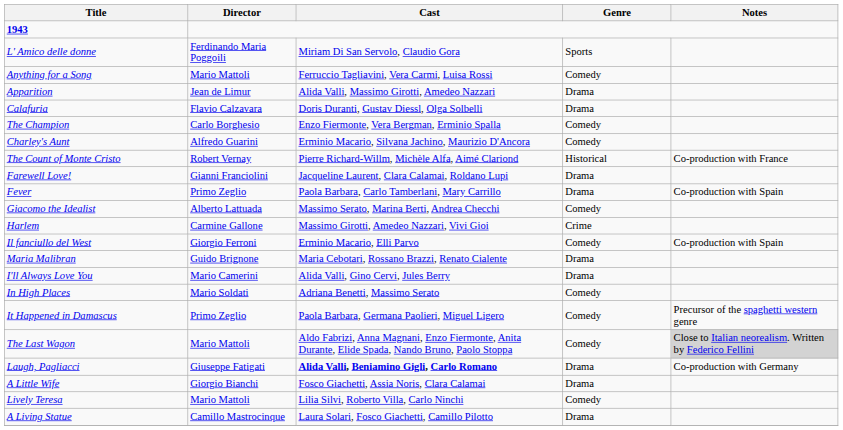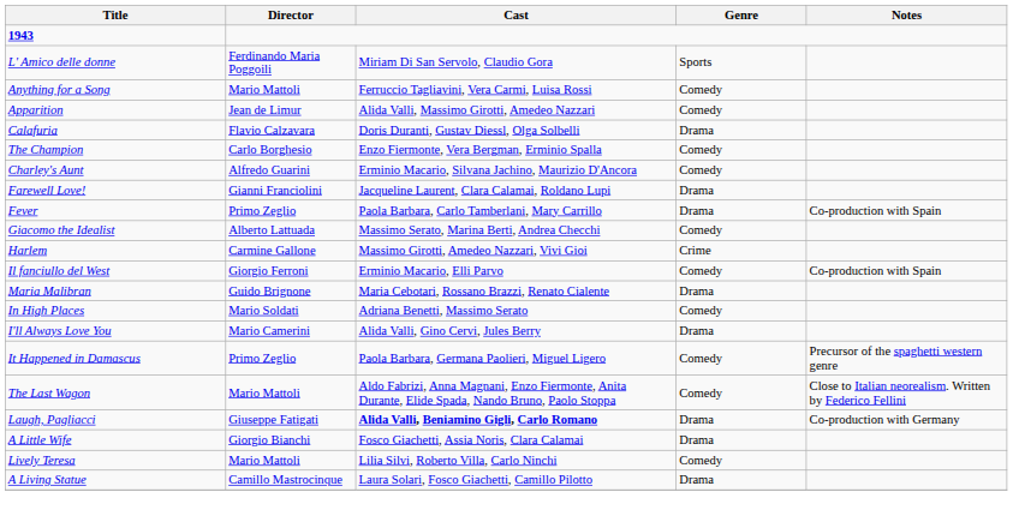Apparition | Genre: Drama -> Comedy
- row: The Count of Monte Cristo | Robert Vernay | Pierre Richard-Willm, Michèle Alfa, Aimé Clariond | Historical | Co-production with France
rows swapped: I'll Always Love You <-> In High Places
The Last Wagon | Notes: lightgrey background -> no background
